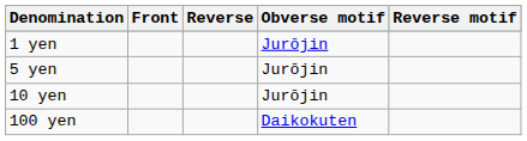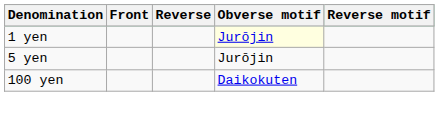1 yen | Obverse motif: no background -> lightyellow background
- row: 10 yen | Jurōjin
